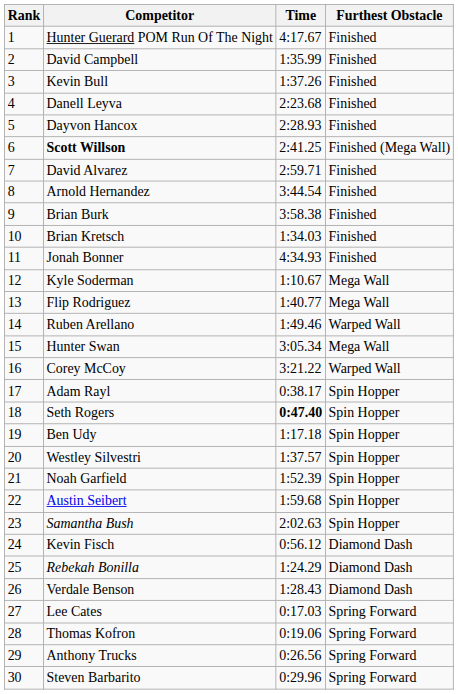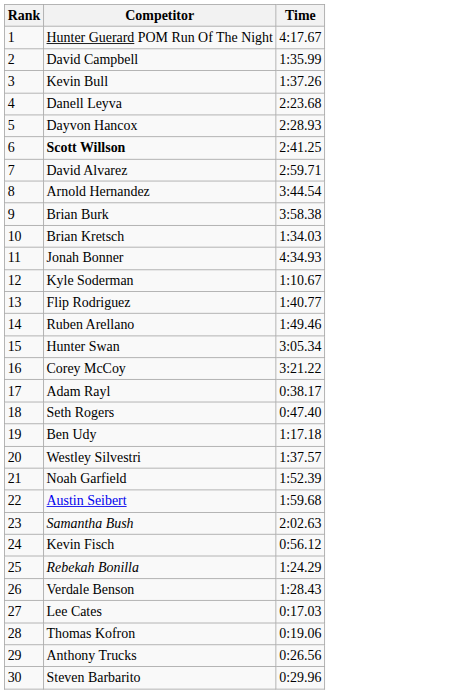- column: Furthest Obstacle | Finished | Finished | Finished | Finished | Finished | Finished (Mega Wall) | Finished | Finished | Finished | Finished | Finished | Mega Wall | Mega Wall | Warped Wall | Mega Wall | Warped Wall | Spin Hopper | Spin Hopper | Spin Hopper | Spin Hopper | Spin Hopper | Spin Hopper | Spin Hopper | Diamond Dash | Diamond Dash | Diamond Dash | Spring Forward | Spring Forward | Spring Forward | Spring Forward
Seth Rogers | Time: bold -> normal
